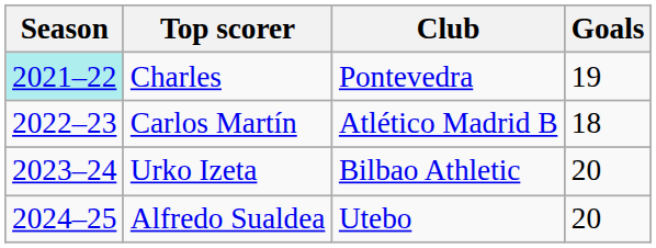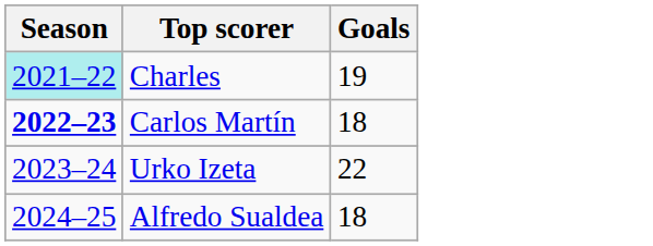- column: Club | Pontevedra | Atlético Madrid B | Bilbao Athletic | Utebo
Carlos Martín | Season: normal -> bold
Urko Izeta | Goals: 20 -> 22
Alfredo Sualdea | Goals: 20 -> 18
